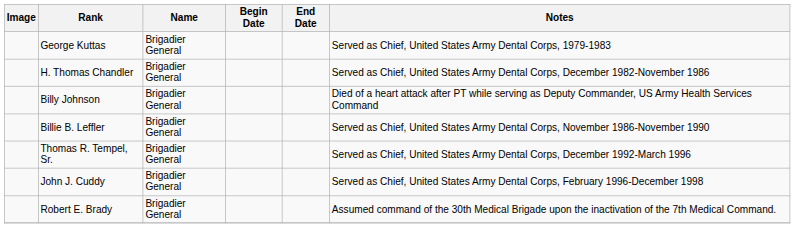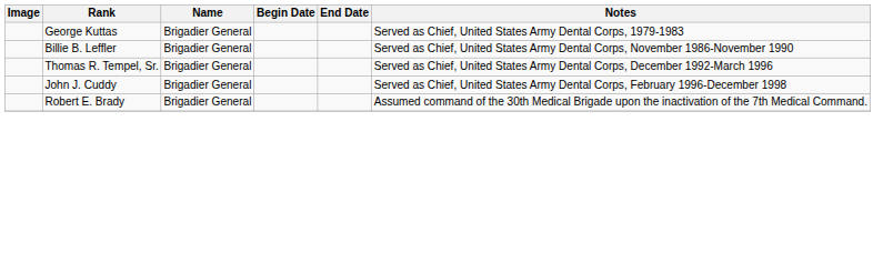- row: H. Thomas Chandler | Brigadier General | Served as Chief, United States Army Dental Corps, December 1982-November 1986
- row: Billy Johnson | Brigadier General | Died of a heart attack after PT while serving as Deputy Commander, US Army Health Services Command
